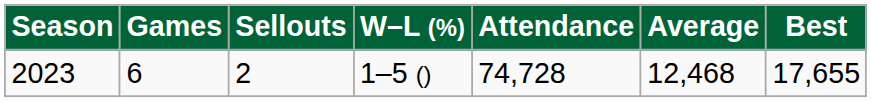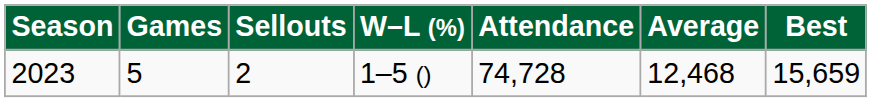2023 | Games: 6 -> 5
2023 | Best: 17,655 -> 15,659
